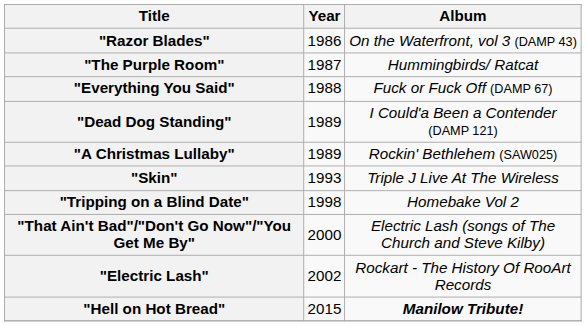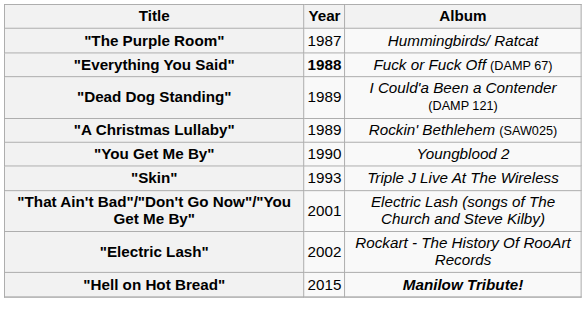- row: "Razor Blades" | 1986 | On the Waterfront, vol 3 (DAMP 43)
"Everything You Said" | Year: normal -> bold
+ row: "You Get Me By" | 1990 | Youngblood 2
- row: "Tripping on a Blind Date" | 1998 | Homebake Vol 2
"That Ain't Bad"/"Don't Go Now"/"You Get Me By" | Year: 2000 -> 2001
